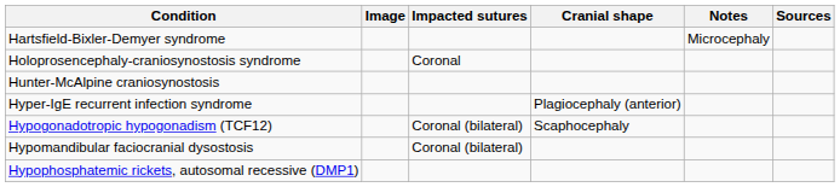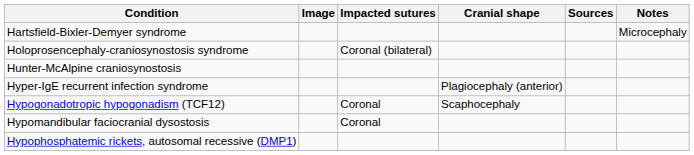columns swapped: Notes <-> Sources
Holoprosencephaly-craniosynostosis syndrome | Impacted sutures: Coronal -> Coronal (bilateral)
Hypogonadotropic hypogonadism (TCF12) | Impacted sutures: Coronal (bilateral) -> Coronal
Hypomandibular faciocranial dysostosis | Impacted sutures: Coronal (bilateral) -> Coronal
